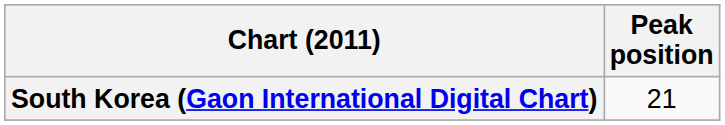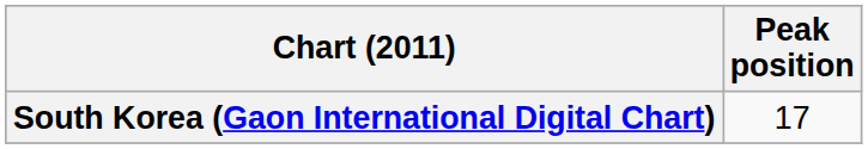South Korea (Gaon International Digital Chart) | Peak position: 21 -> 17
